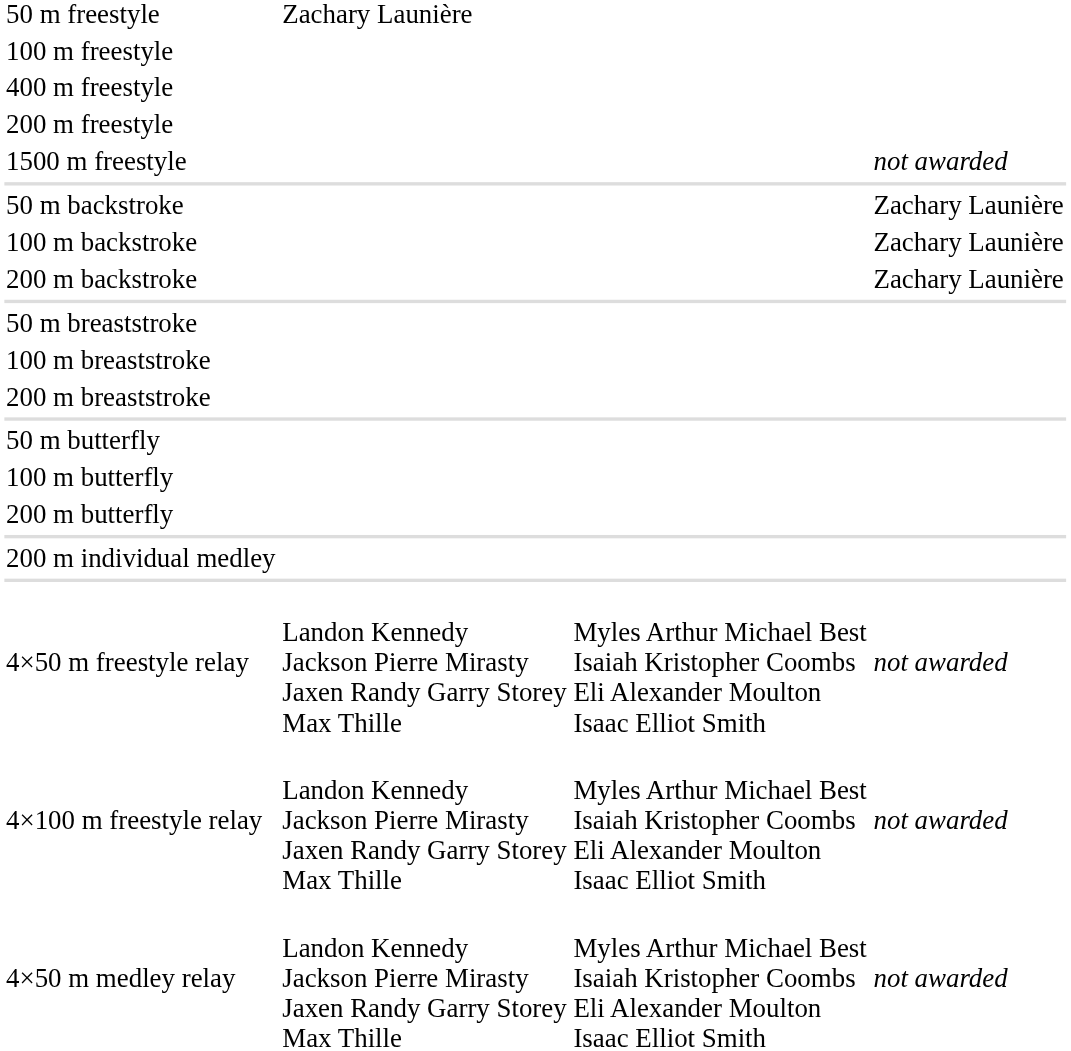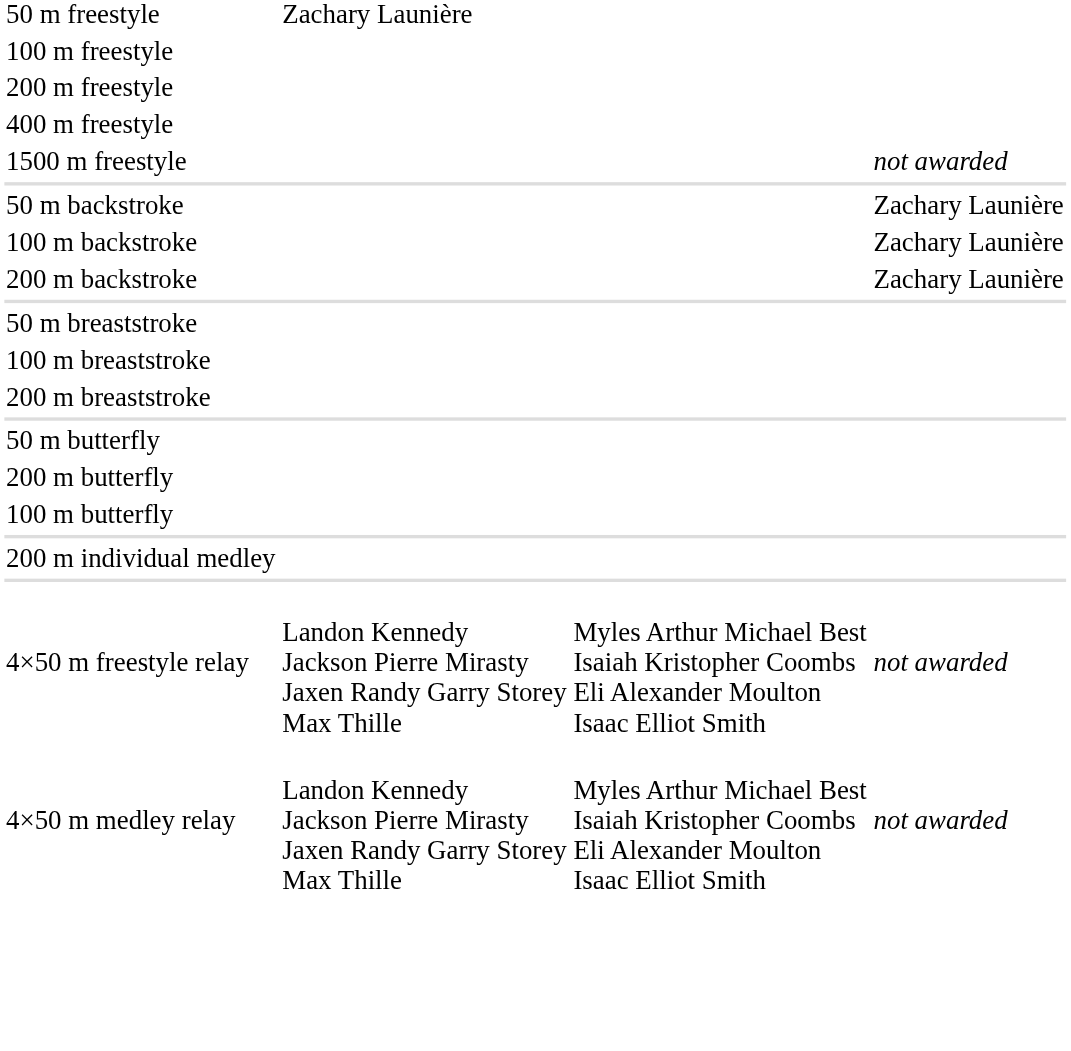rows swapped: 200 m freestyle <-> 400 m freestyle
rows swapped: 100 m butterfly <-> 200 m butterfly
- row: 4×100 m freestyle relay | Landon Kennedy Jackson Pierre Mirasty Jaxen Randy Garry Storey Max Thille | Myles Arthur Michael Best Isaiah Kristopher Coombs Eli Alexander Moulton Isaac Elliot Smith | not awarded
